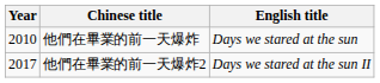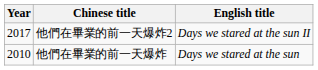rows swapped: 他們在畢業的前一天爆炸 <-> 他們在畢業的前一天爆炸2
